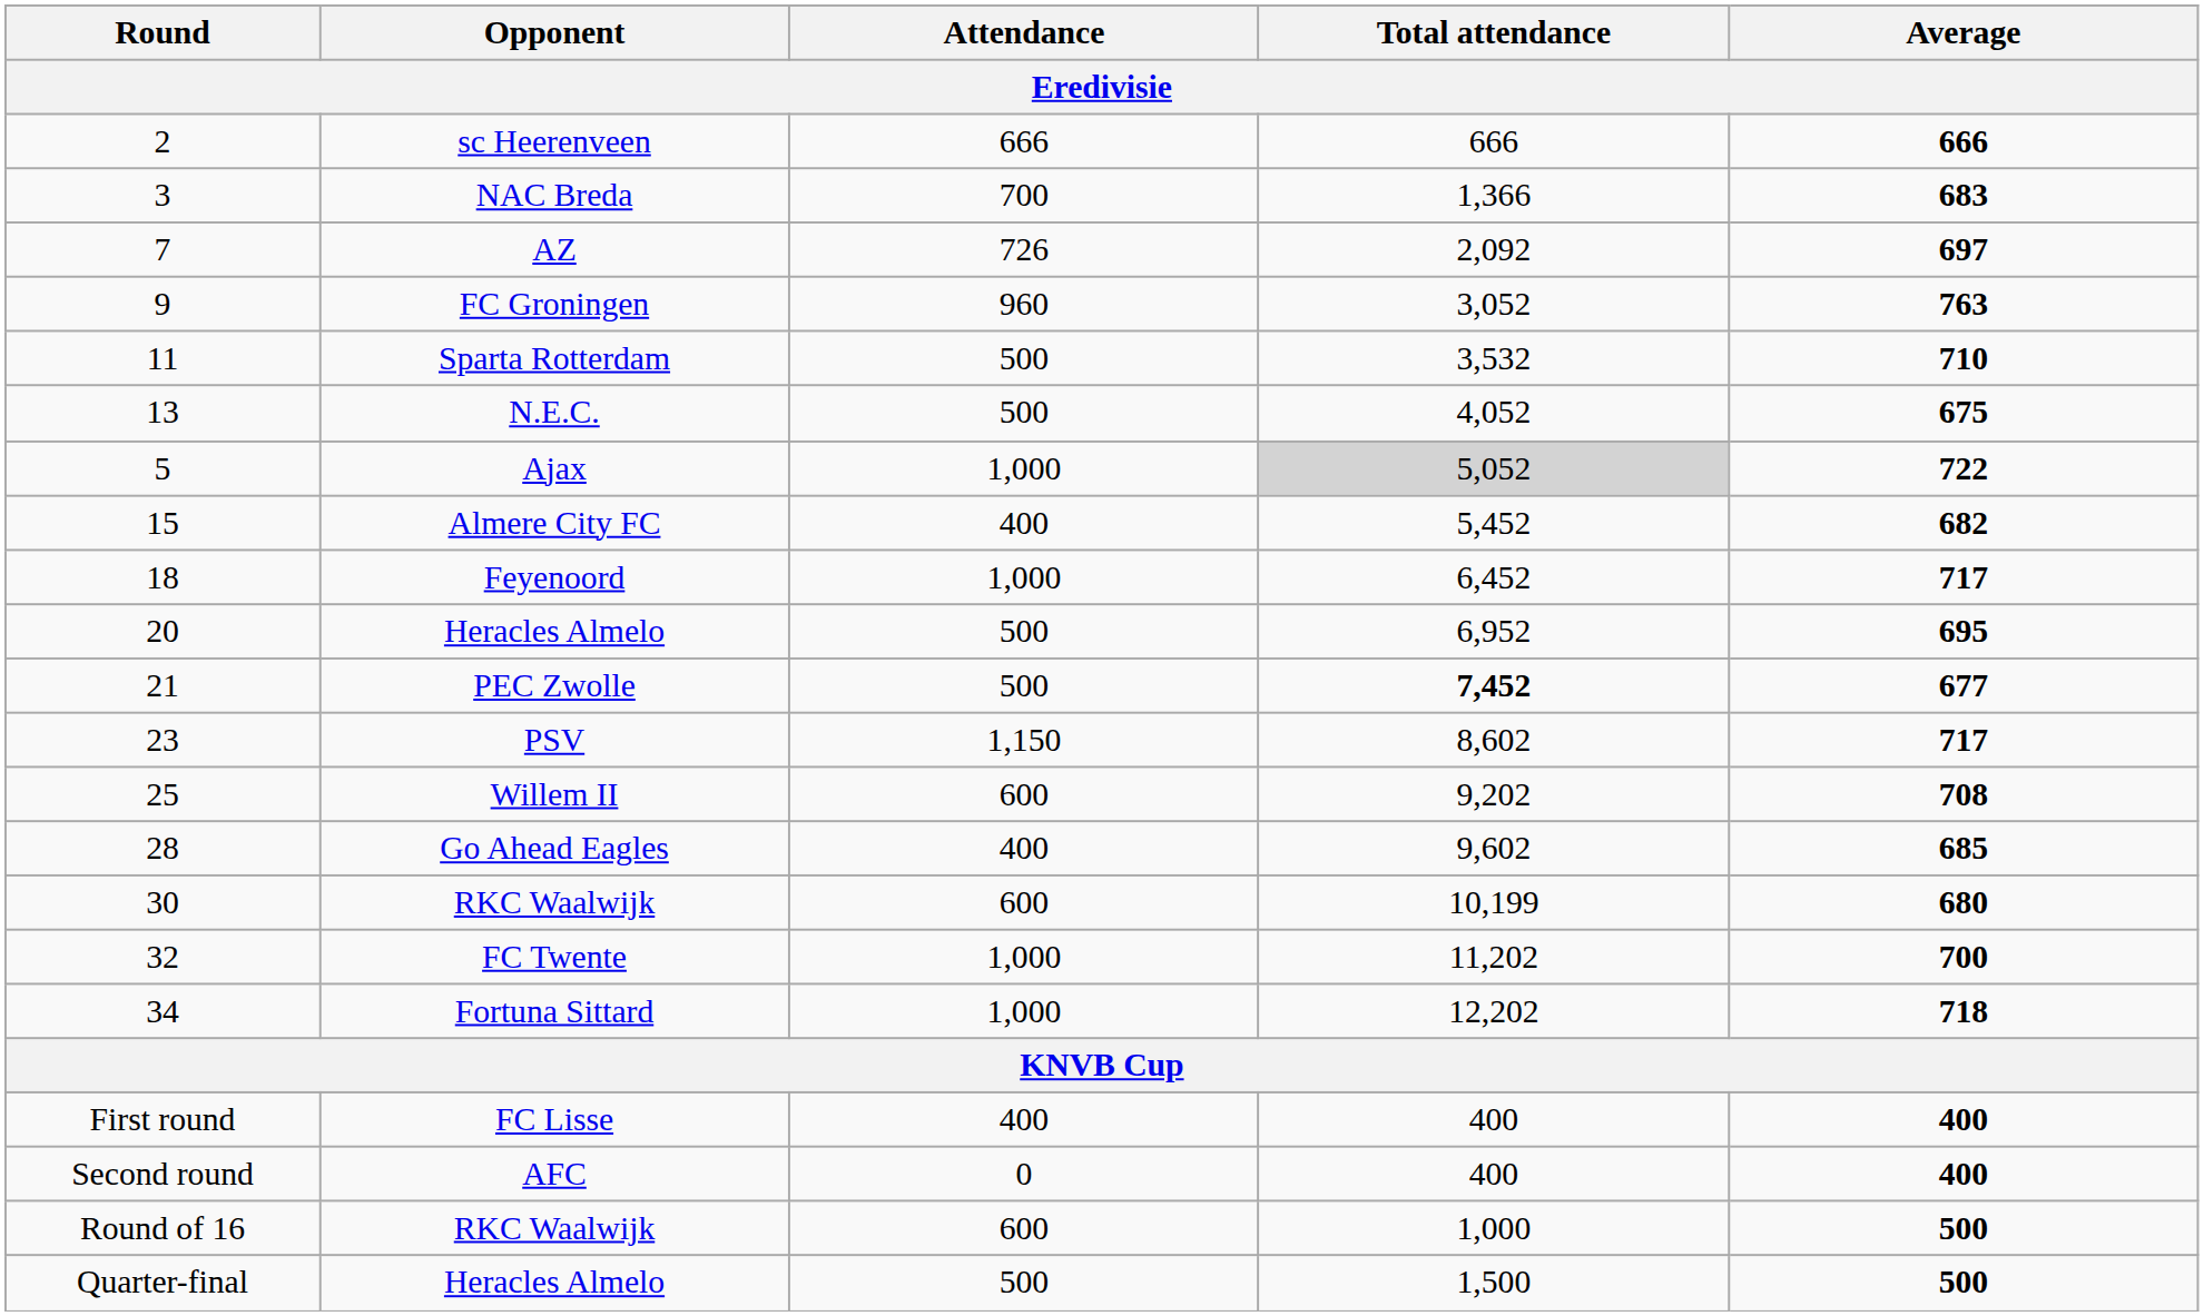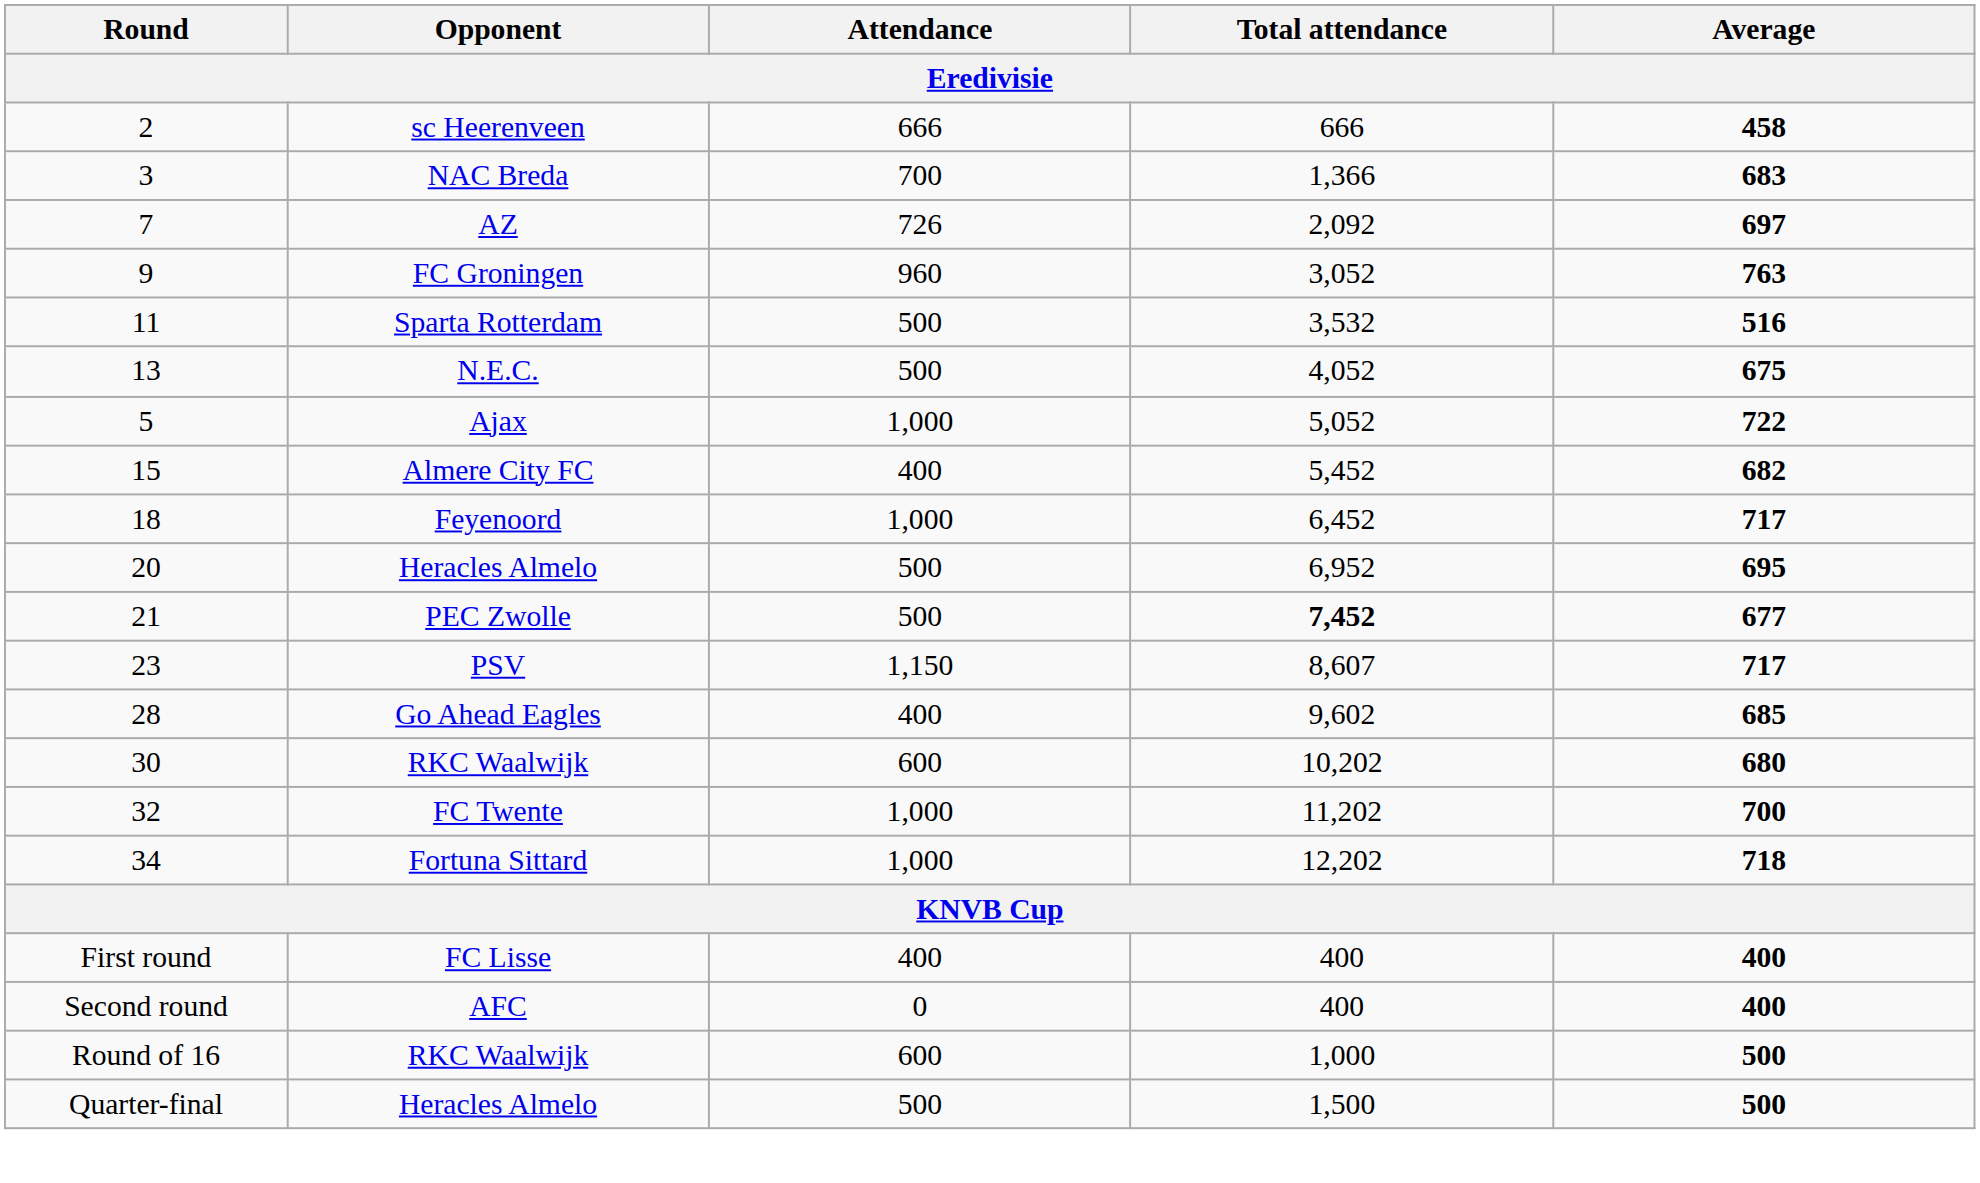sc Heerenveen | Average: 666 -> 458
Sparta Rotterdam | Average: 710 -> 516
Ajax | Total attendance: lightgrey background -> no background
PSV | Total attendance: 8,602 -> 8,607
- row: 25 | Willem II | 600 | 9,202 | 708
30 / RKC Waalwijk | Total attendance: 10,199 -> 10,202
